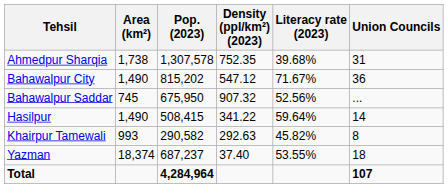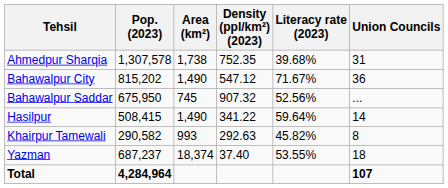columns swapped: Area (km²) <-> Pop. (2023)
